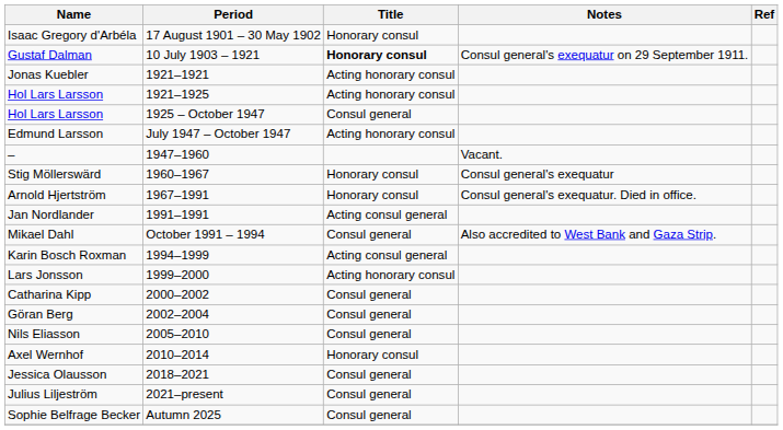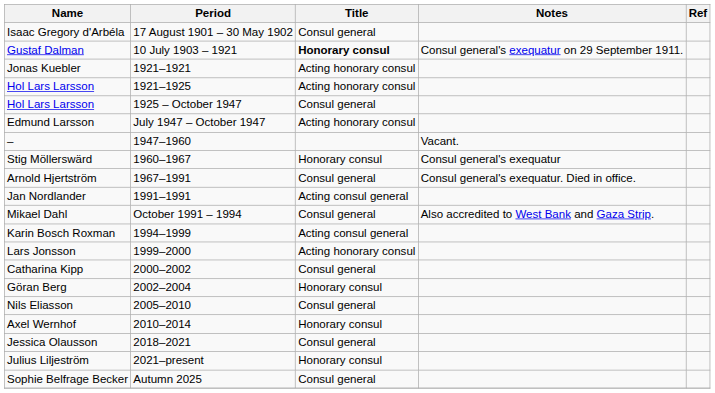Isaac Gregory d'Arbéla | Title: Honorary consul -> Consul general
Arnold Hjertström | Title: Honorary consul -> Consul general
Göran Berg | Title: Consul general -> Honorary consul
Julius Liljeström | Title: Consul general -> Honorary consul
